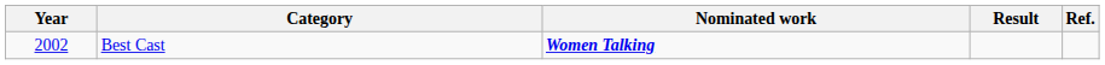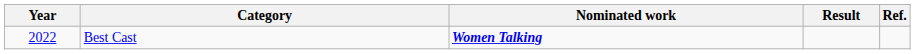Best Cast | Year: 2002 -> 2022
